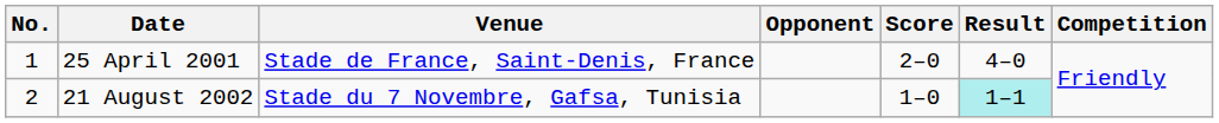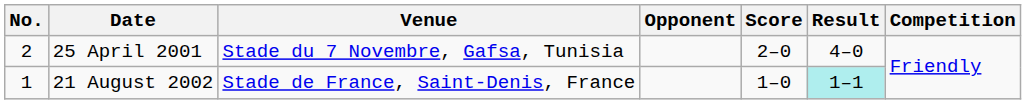25 April 2001 | No.: 1 -> 2
25 April 2001 | Venue: Stade de France, Saint-Denis, France -> Stade du 7 Novembre, Gafsa, Tunisia
21 August 2002 | No.: 2 -> 1
21 August 2002 | Venue: Stade du 7 Novembre, Gafsa, Tunisia -> Stade de France, Saint-Denis, France
